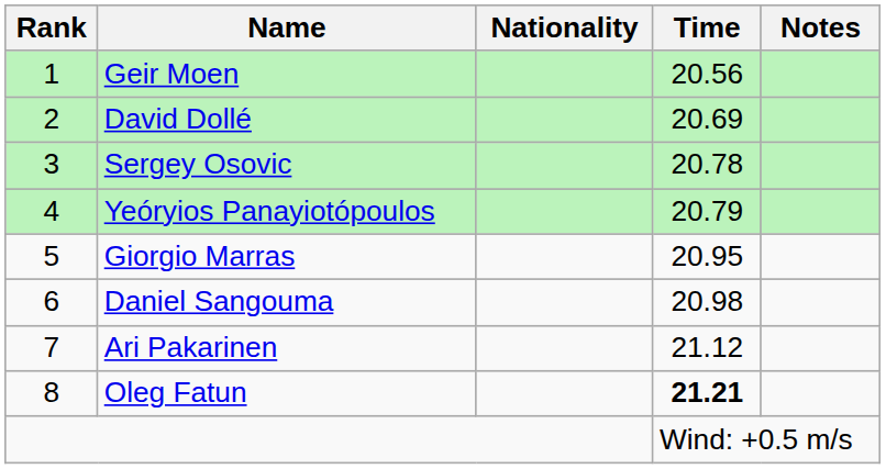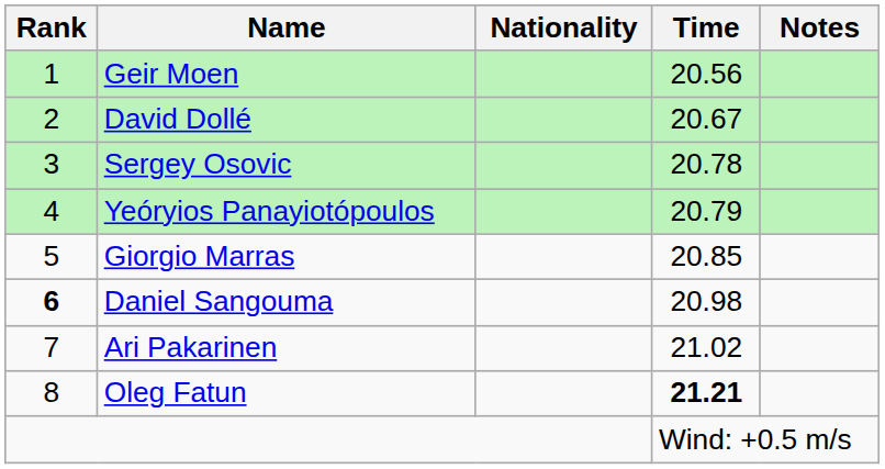David Dollé | Time: 20.69 -> 20.67
Giorgio Marras | Time: 20.95 -> 20.85
Daniel Sangouma | Rank: normal -> bold
Ari Pakarinen | Time: 21.12 -> 21.02
